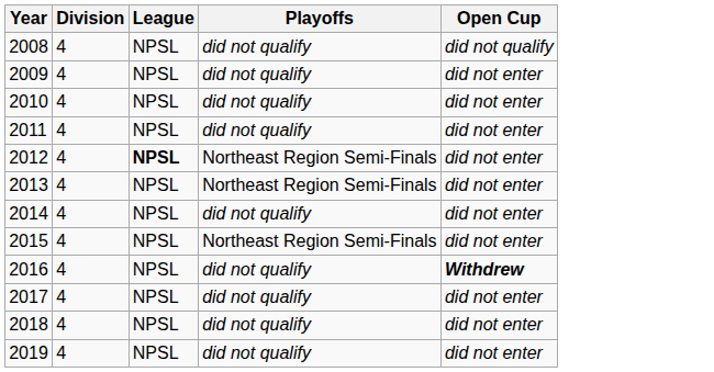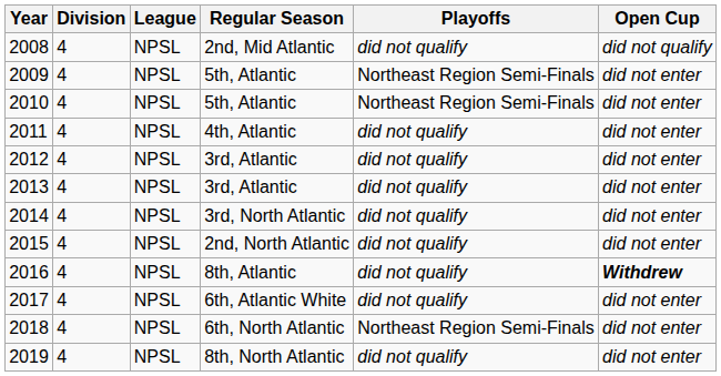+ column: Regular Season | 2nd, Mid Atlantic | 5th, Atlantic | 5th, Atlantic | 4th, Atlantic | 3rd, Atlantic | 3rd, Atlantic | 3rd, North Atlantic | 2nd, North Atlantic | 8th, Atlantic | 6th, Atlantic White | 6th, North Atlantic | 8th, North Atlantic
2009 | Playoffs: did not qualify -> Northeast Region Semi-Finals
2010 | Playoffs: did not qualify -> Northeast Region Semi-Finals
2012 | League: bold -> normal
2012 | Playoffs: Northeast Region Semi-Finals -> did not qualify
2013 | Playoffs: Northeast Region Semi-Finals -> did not qualify
2015 | Playoffs: Northeast Region Semi-Finals -> did not qualify
2018 | Playoffs: did not qualify -> Northeast Region Semi-Finals
